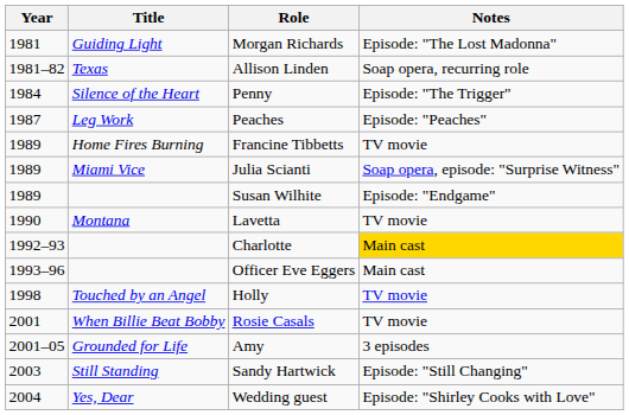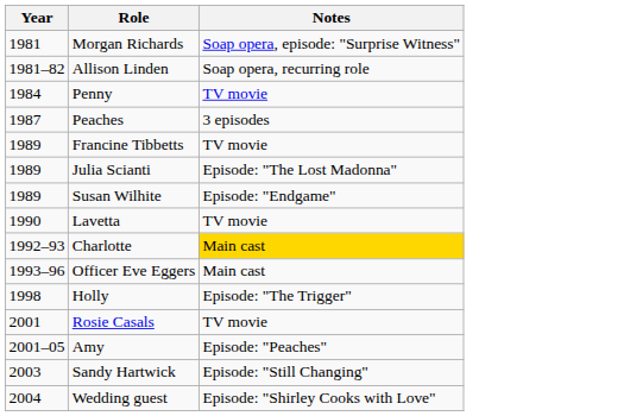- column: Title | Guiding Light | Texas | Silence of the Heart | Leg Work | Home Fires Burning | Miami Vice | Montana | Touched by an Angel | When Billie Beat Bobby | Grounded for Life | Still Standing | Yes, Dear
Morgan Richards | Notes: Episode: "The Lost Madonna" -> Soap opera, episode: "Surprise Witness"
Penny | Notes: Episode: "The Trigger" -> TV movie
Peaches | Notes: Episode: "Peaches" -> 3 episodes
Julia Scianti | Notes: Soap opera, episode: "Surprise Witness" -> Episode: "The Lost Madonna"
Holly | Notes: TV movie -> Episode: "The Trigger"
Amy | Notes: 3 episodes -> Episode: "Peaches"
